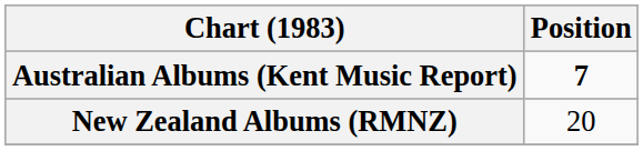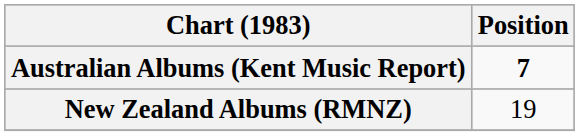New Zealand Albums (RMNZ) | Position: 20 -> 19
